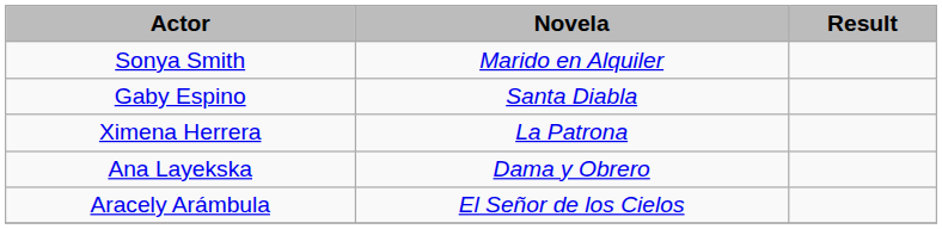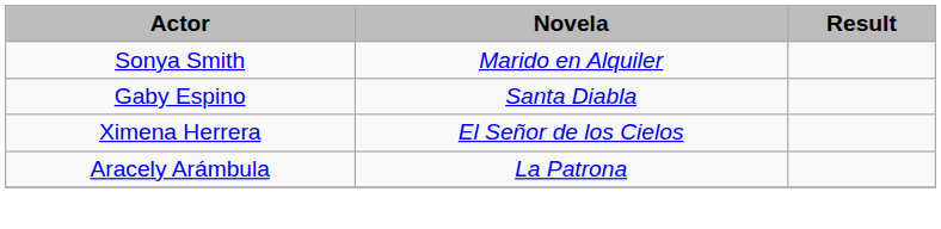Ximena Herrera | Novela: La Patrona -> El Señor de los Cielos
- row: Ana Layekska | Dama y Obrero
Aracely Arámbula | Novela: El Señor de los Cielos -> La Patrona
